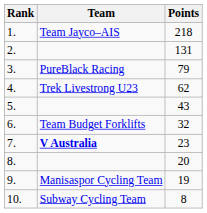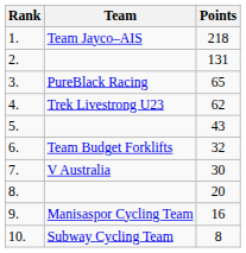3. | Points: 79 -> 65
7. | Team: bold -> normal
7. | Points: 23 -> 30
9. | Points: 19 -> 16
